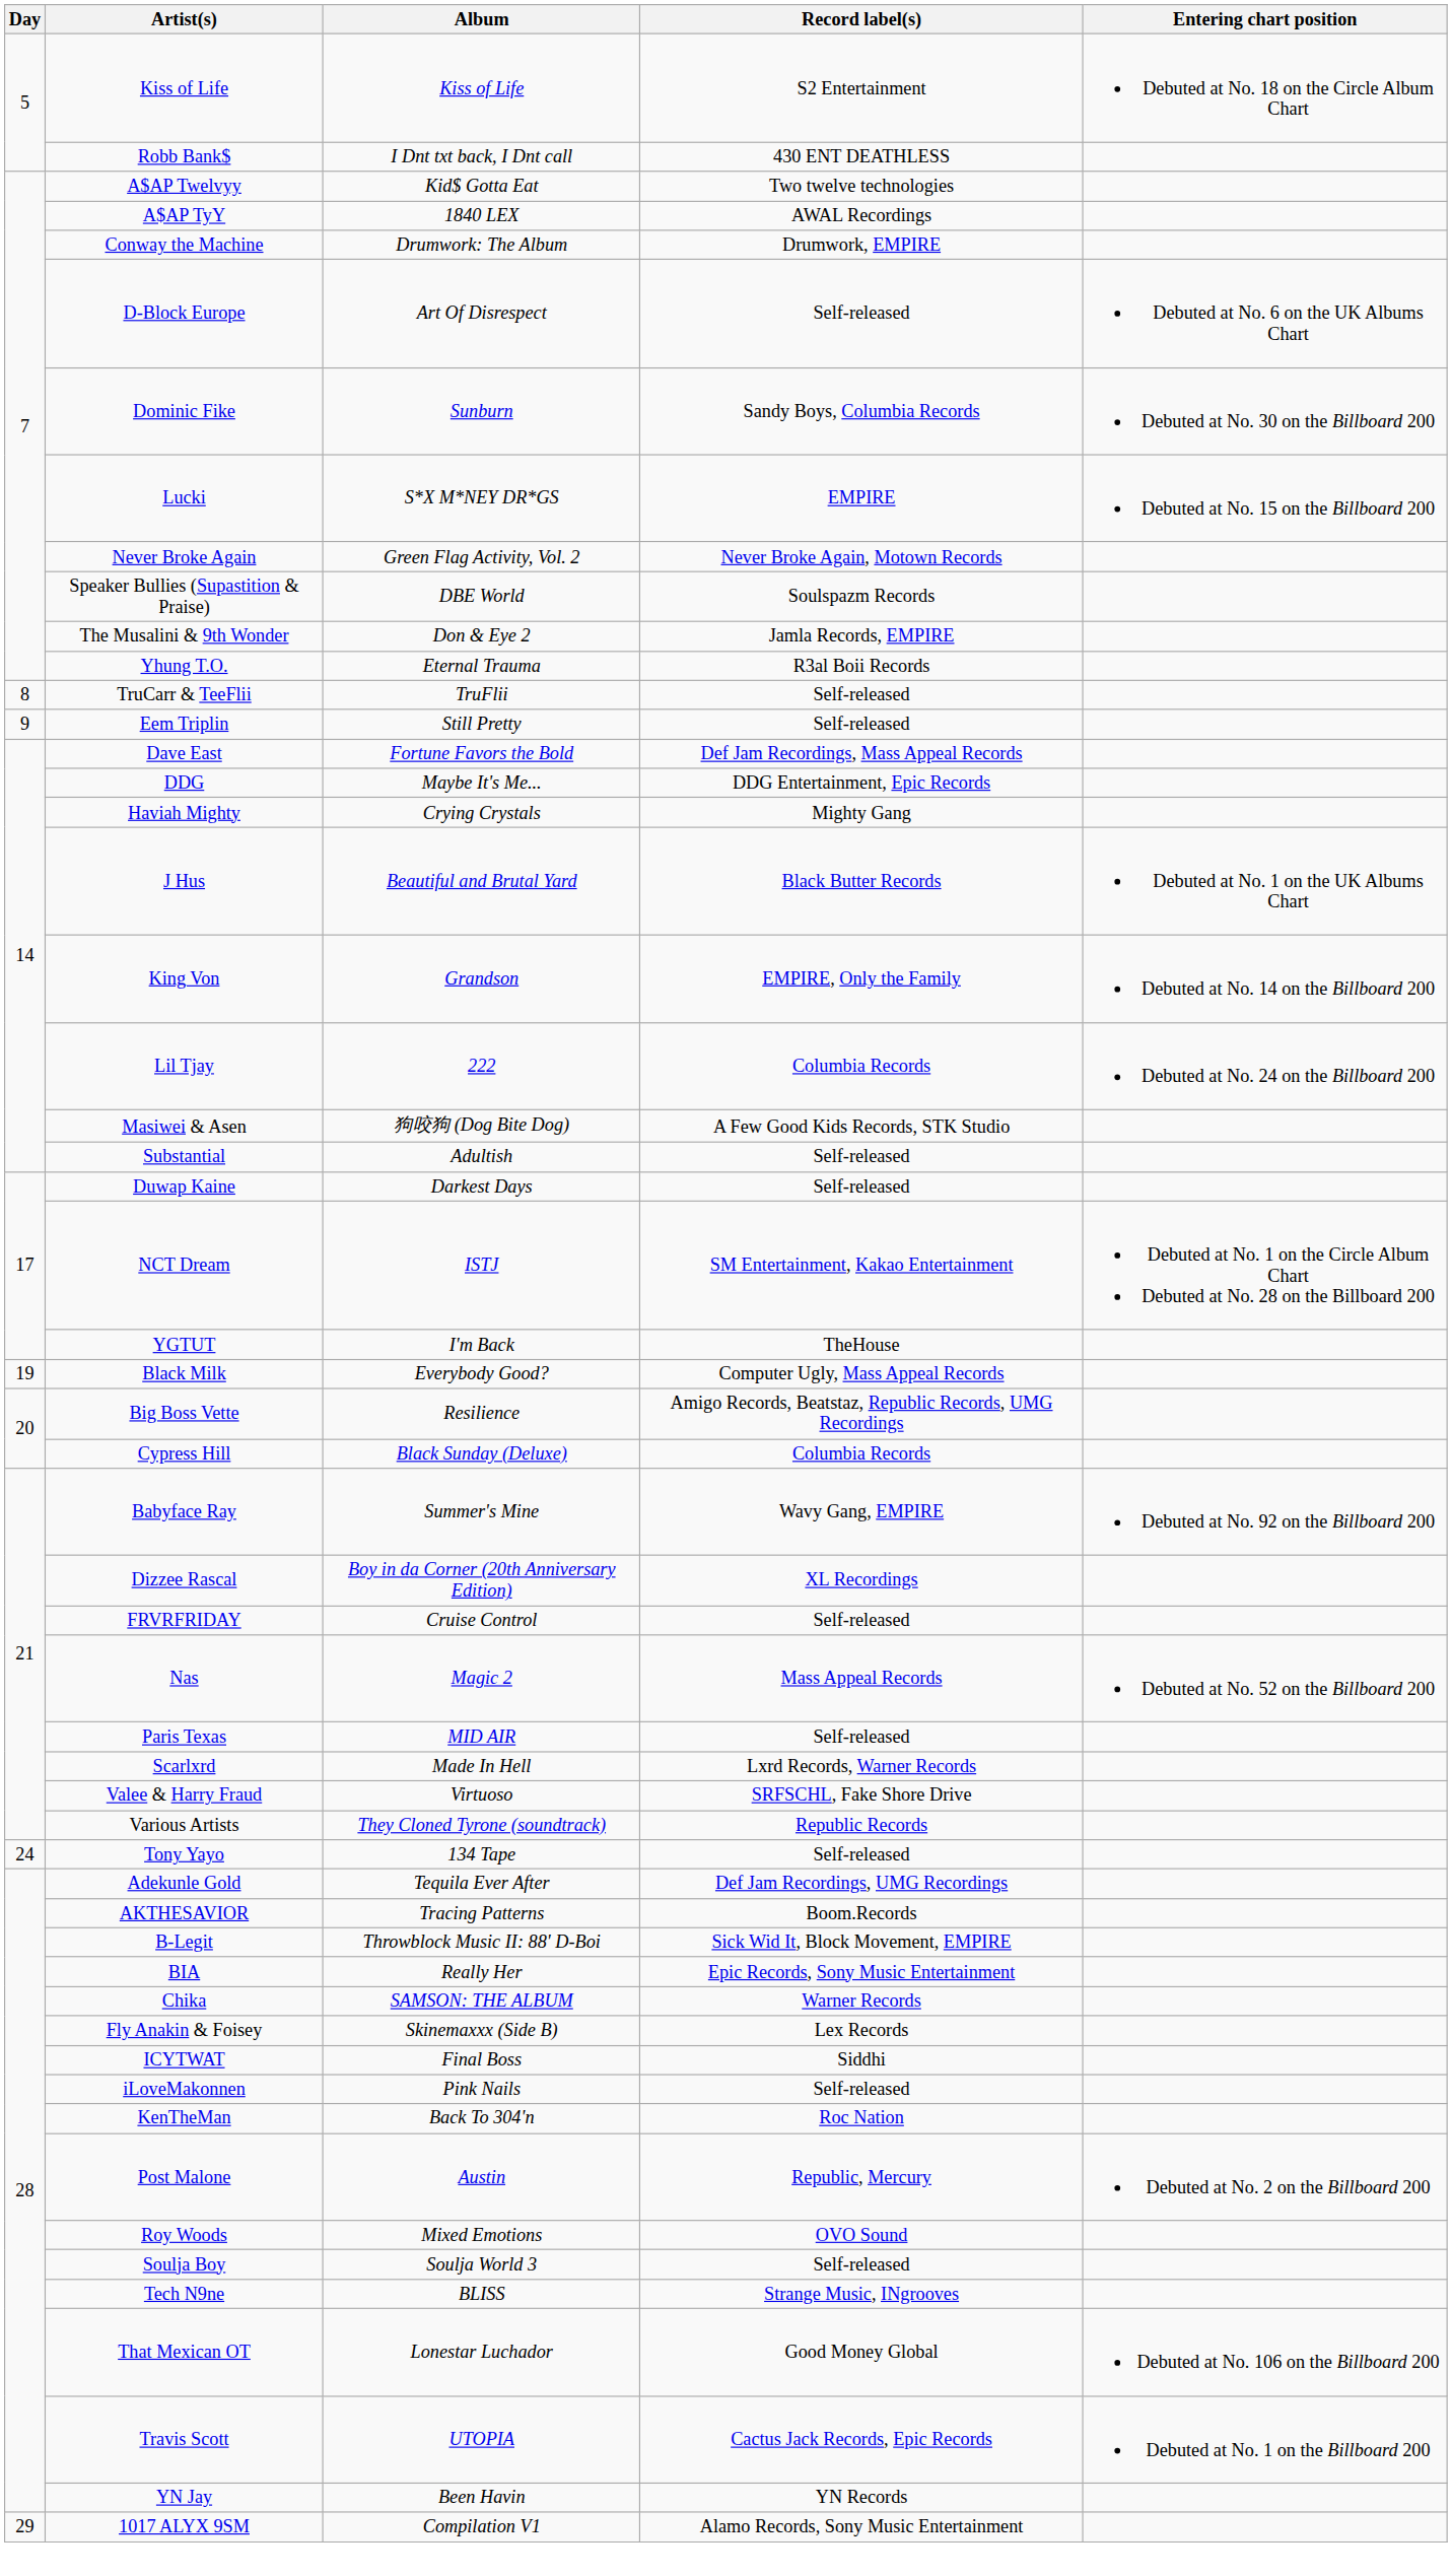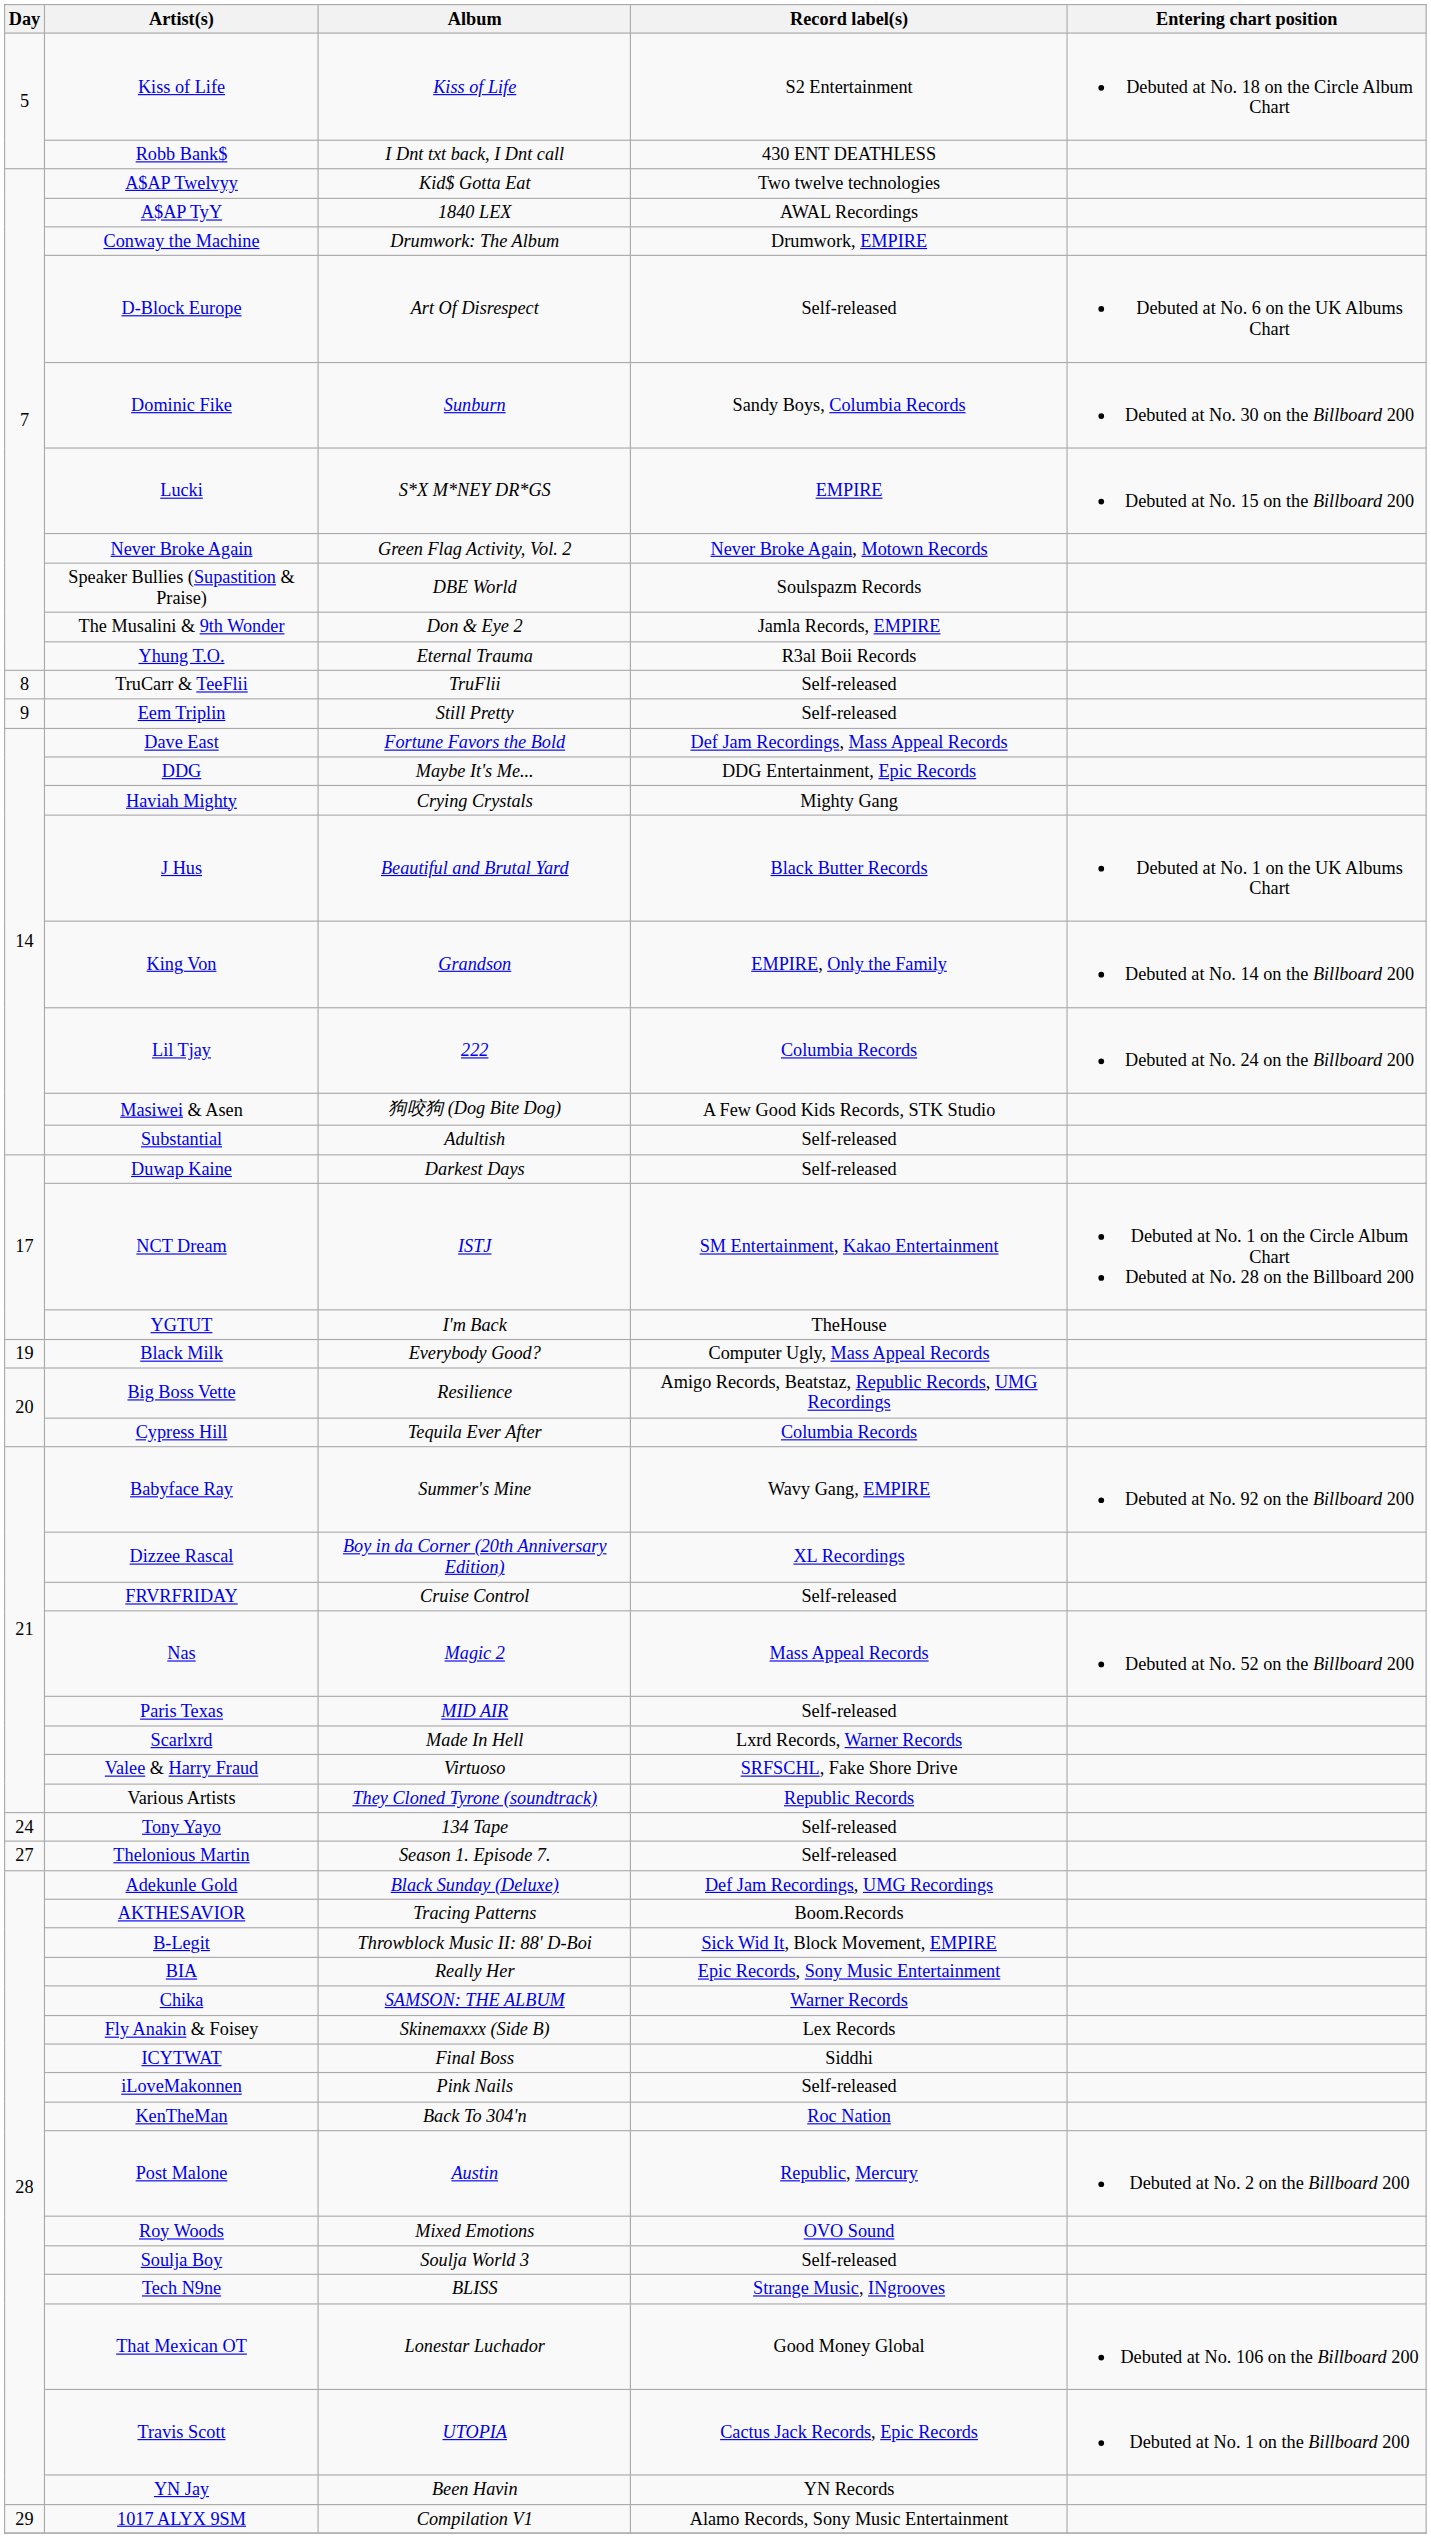Cypress Hill | Album: Black Sunday (Deluxe) -> Tequila Ever After
+ row: 27 | Thelonious Martin | Season 1. Episode 7. | Self-released
Adekunle Gold | Album: Tequila Ever After -> Black Sunday (Deluxe)
